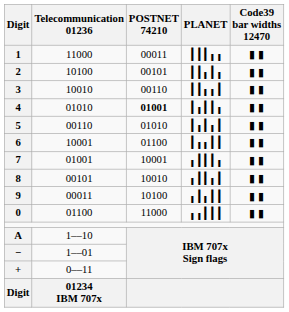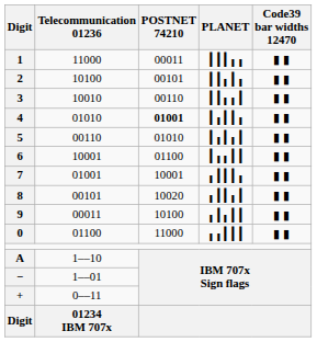8 | POSTNET 74210: 10010 -> 10020
